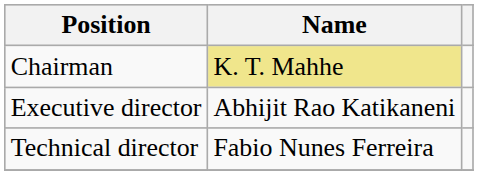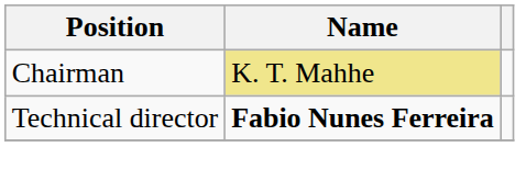- row: Executive director | Abhijit Rao Katikaneni
Technical director | Name: normal -> bold
